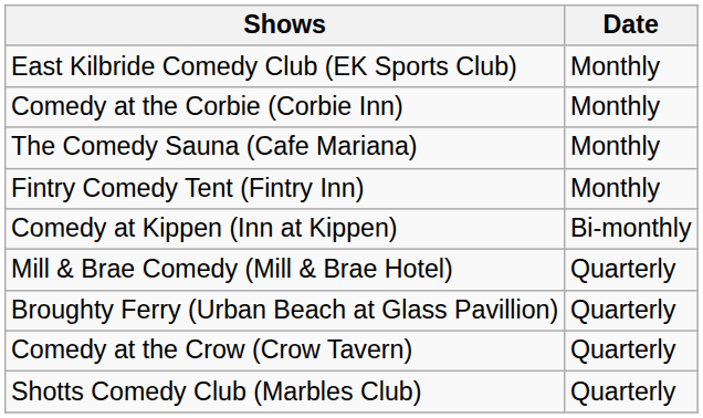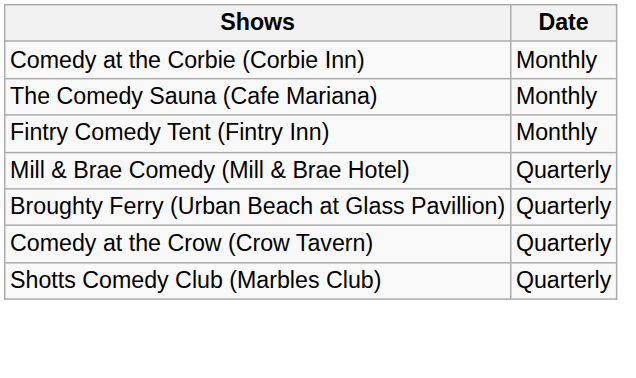- row: East Kilbride Comedy Club (EK Sports Club) | Monthly
- row: Comedy at Kippen (Inn at Kippen) | Bi-monthly
